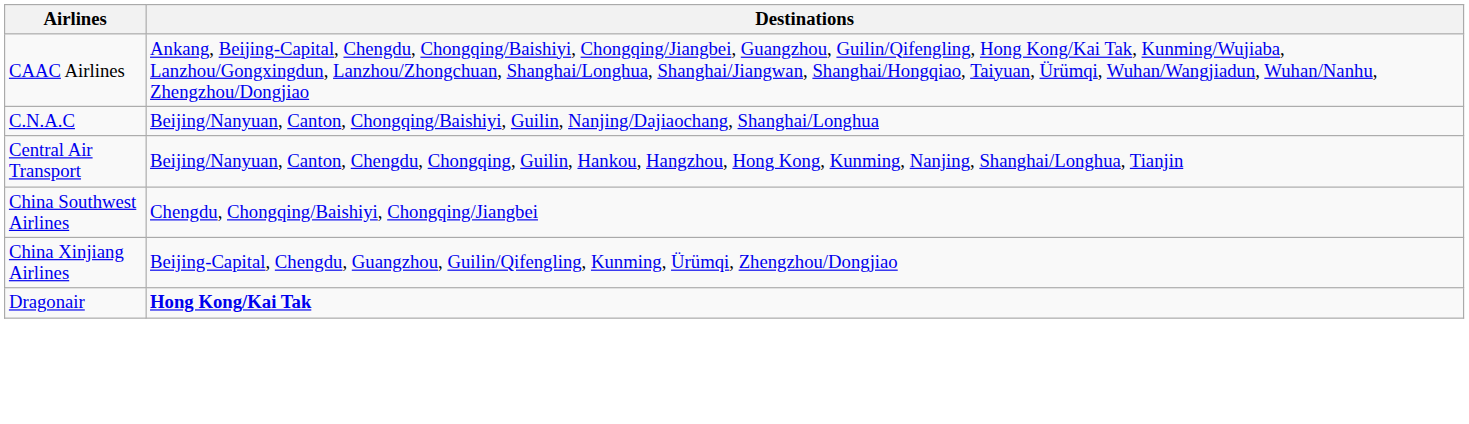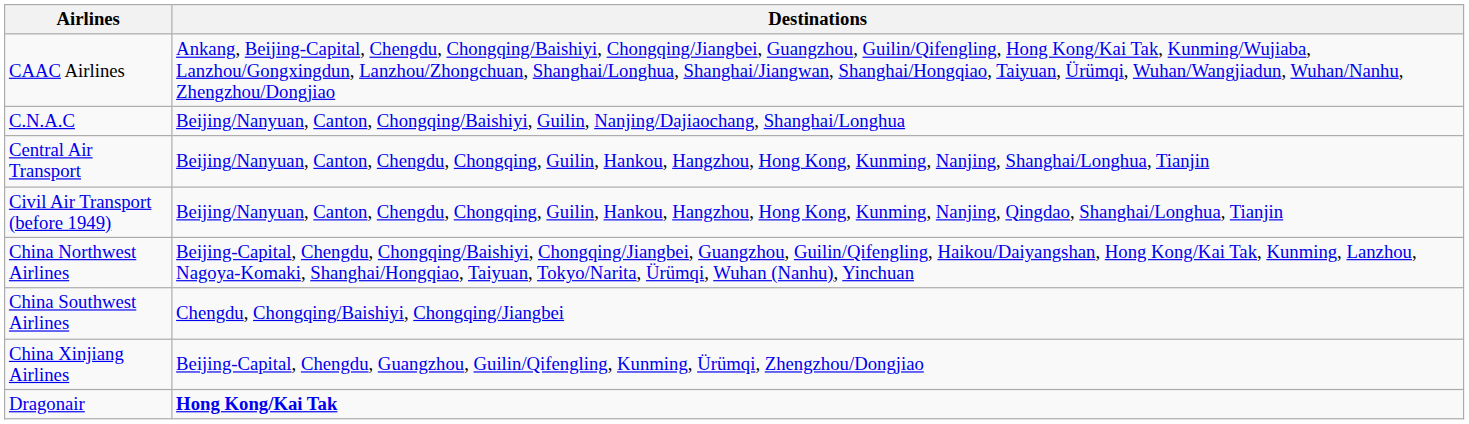+ row: Civil Air Transport (before 1949) | Beijing/Nanyuan, Canton, Chengdu, Chongqing, Guilin, Hankou, Hangzhou, Hong Kong, Kunming, Nanjing, Qingdao, Shanghai/Longhua, Tianjin
+ row: China Northwest Airlines | Beijing-Capital, Chengdu, Chongqing/Baishiyi, Chongqing/Jiangbei, Guangzhou, Guilin/Qifengling, Haikou/Daiyangshan, Hong Kong/Kai Tak, Kunming, Lanzhou, Nagoya-Komaki, Shanghai/Hongqiao, Taiyuan, Tokyo/Narita, Ürümqi, Wuhan (Nanhu), Yinchuan
